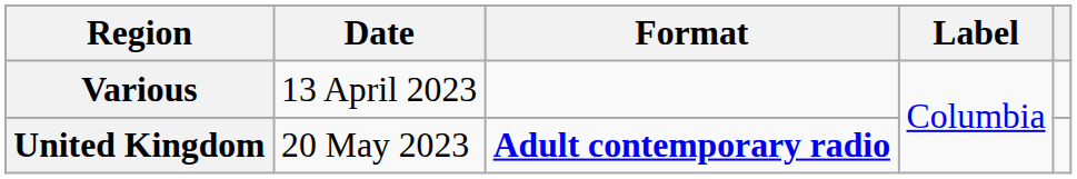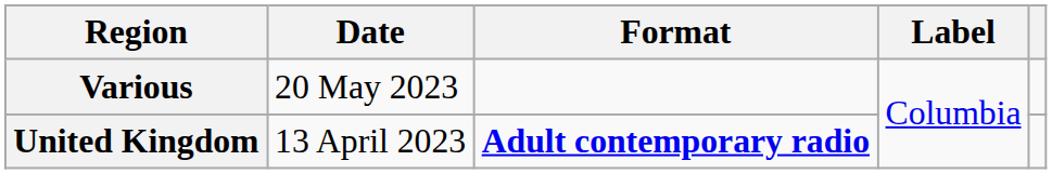Various | Date: 13 April 2023 -> 20 May 2023
United Kingdom | Date: 20 May 2023 -> 13 April 2023
